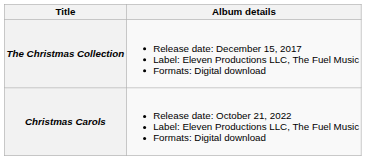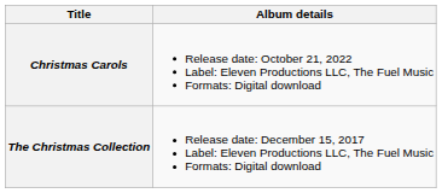rows swapped: The Christmas Collection <-> Christmas Carols
